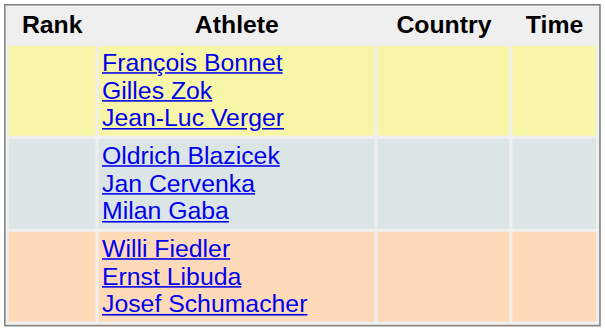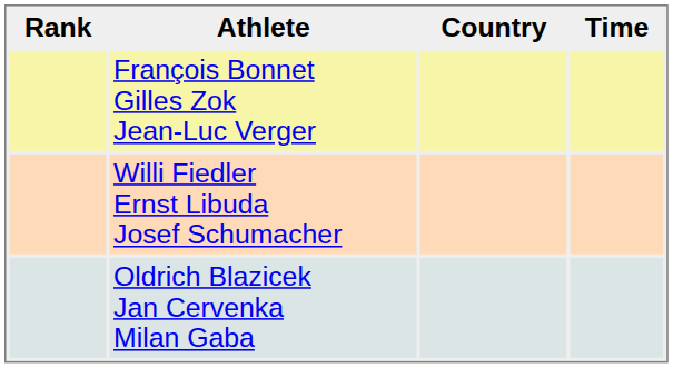rows swapped: Oldrich Blazicek Jan Cervenka Milan Gaba <-> Willi Fiedler Ernst Libuda Josef Schumacher
